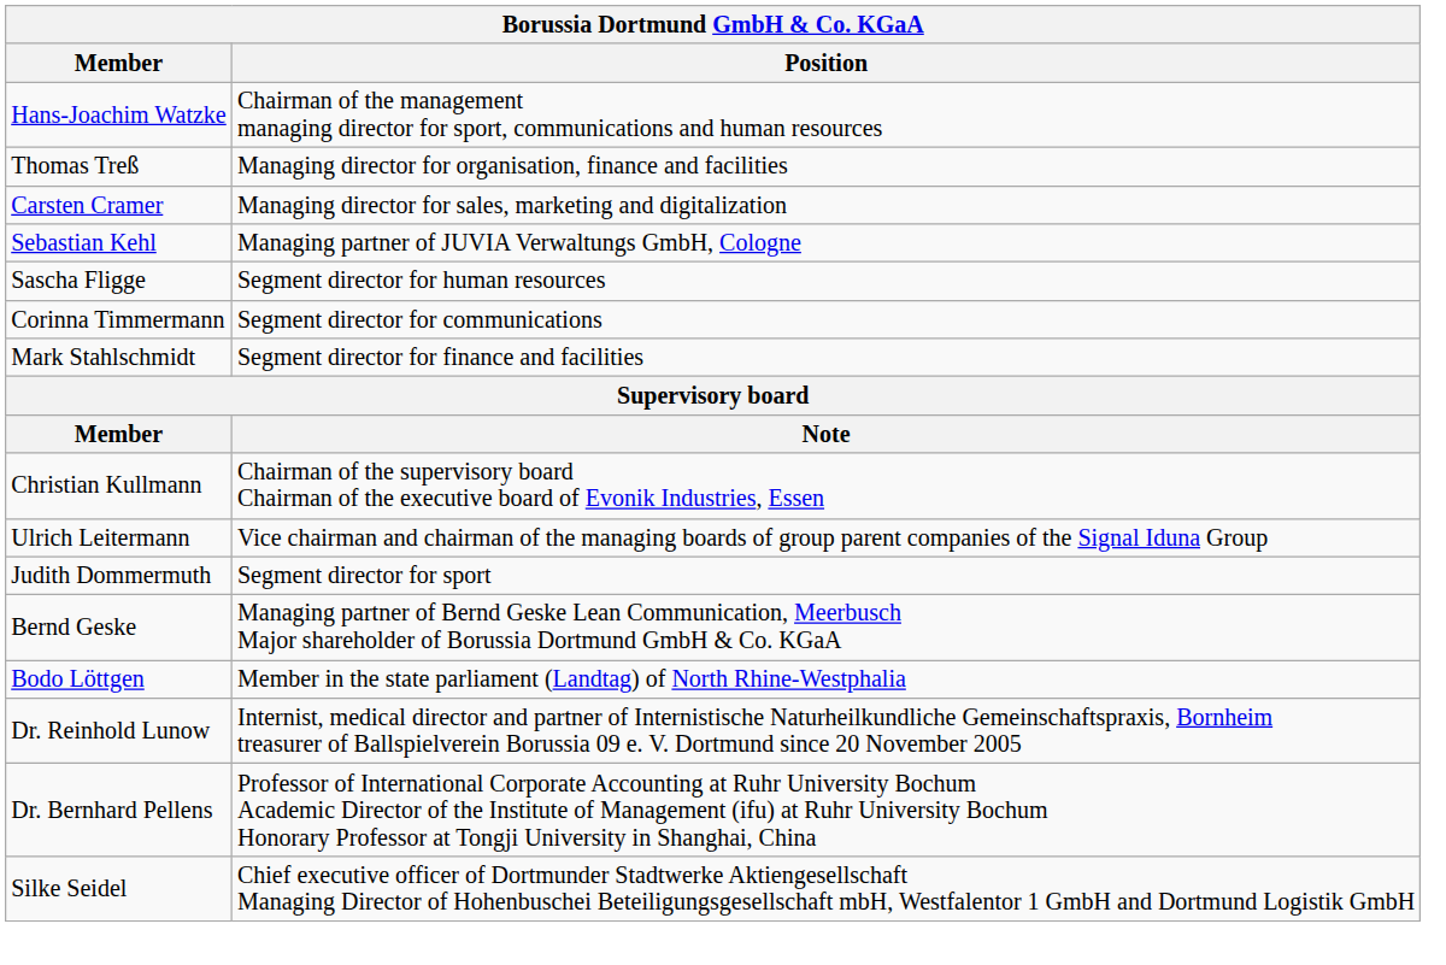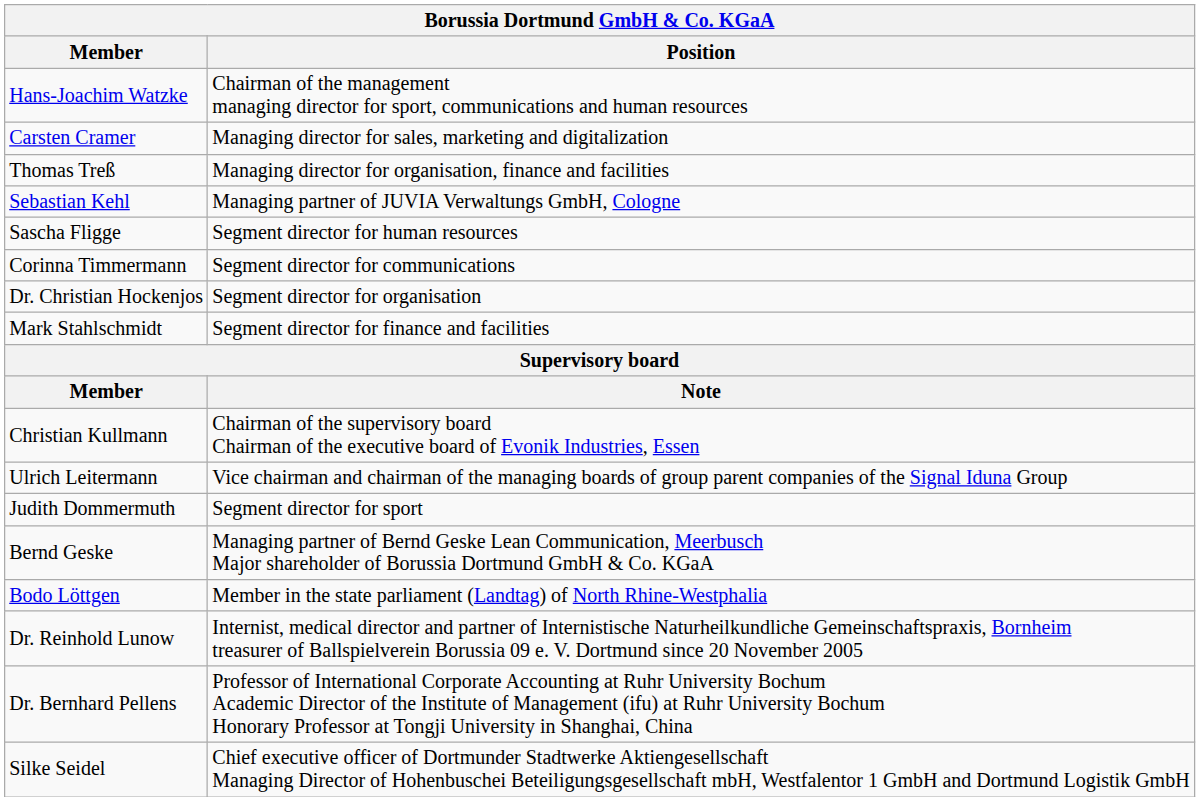rows swapped: Carsten Cramer <-> Thomas Treß
+ row: Dr. Christian Hockenjos | Segment director for organisation
